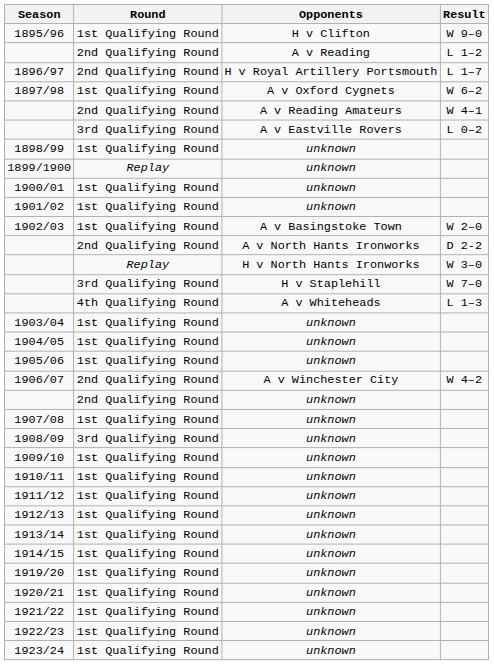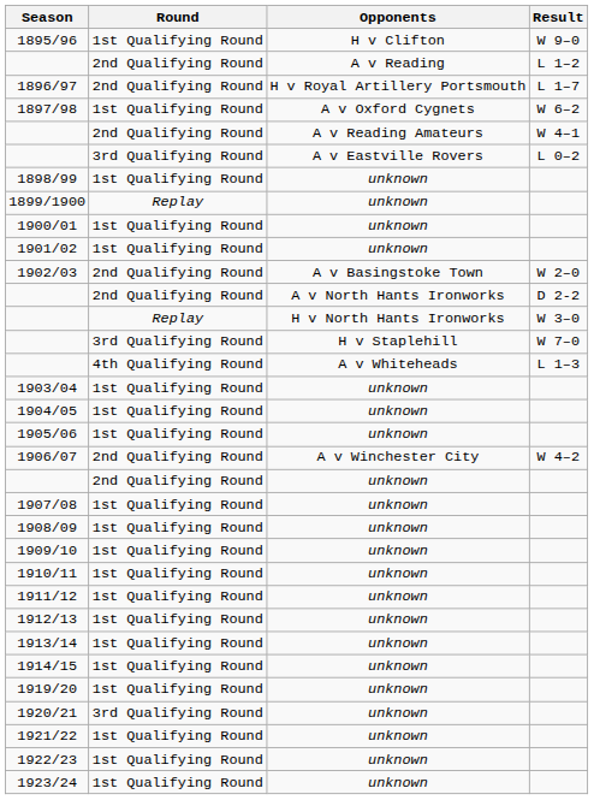1902/03 | Round: 1st Qualifying Round -> 2nd Qualifying Round
1908/09 | Round: 3rd Qualifying Round -> 1st Qualifying Round
1920/21 | Round: 1st Qualifying Round -> 3rd Qualifying Round
